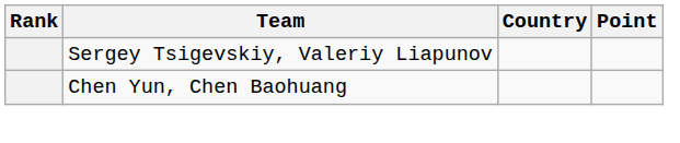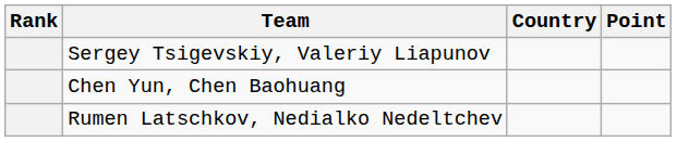+ row: Rumen Latschkov, Nedialko Nedeltchev
